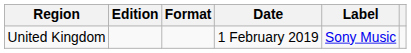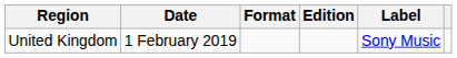columns swapped: Date <-> Edition
